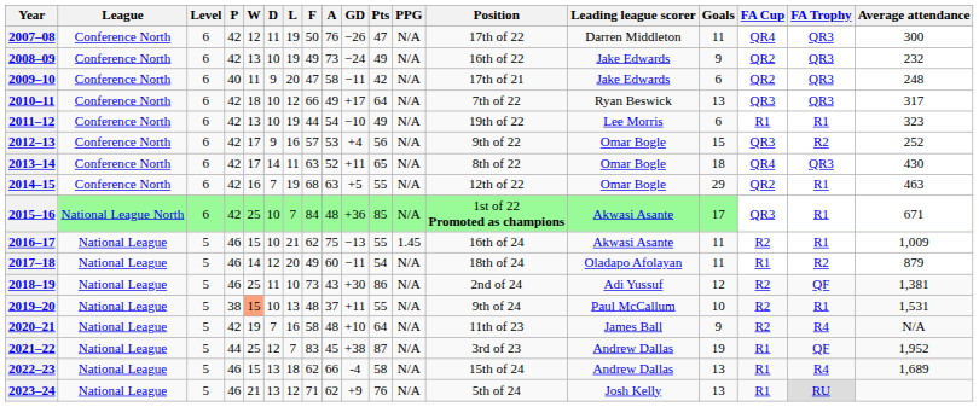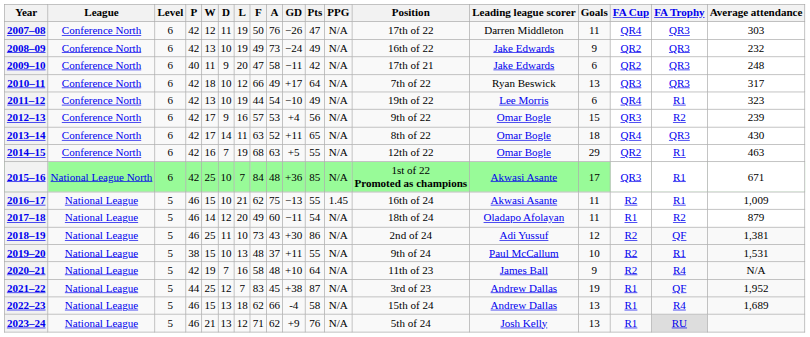2007–08 | Average attendance: 300 -> 303
2011–12 | FA Cup: R1 -> QR4
2012–13 | Average attendance: 252 -> 239
2019–20 | W: lightsalmon background -> no background
